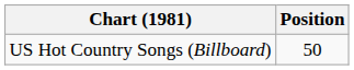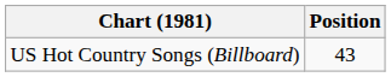US Hot Country Songs (Billboard) | Position: 50 -> 43
